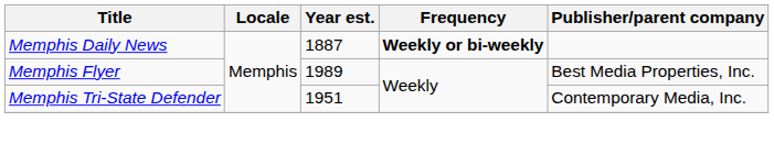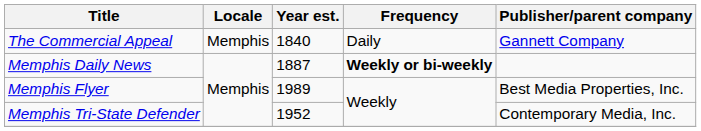+ row: The Commercial Appeal | Memphis | 1840 | Daily | Gannett Company
Memphis Tri-State Defender | Year est.: 1951 -> 1952
